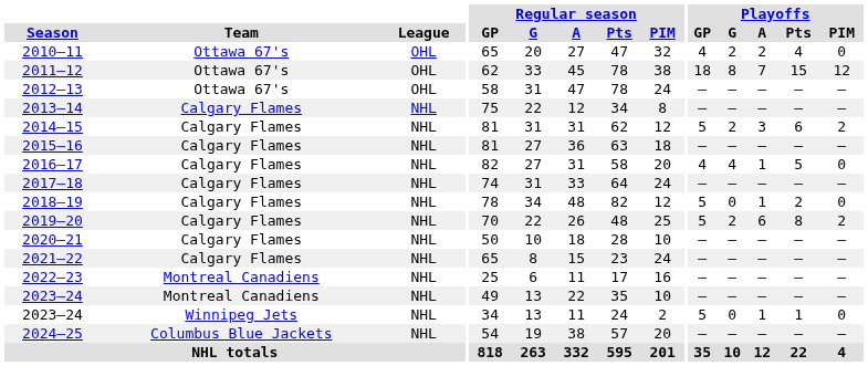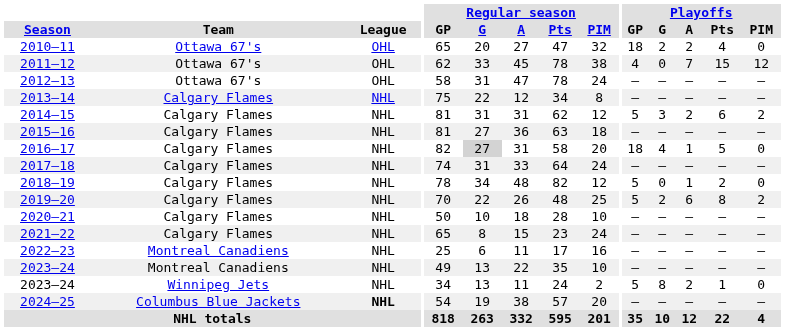2010–11 | Playoffs / GP: 4 -> 18
2011–12 | Playoffs / GP: 18 -> 4
2011–12 | Playoffs / G: 8 -> 0
2014–15 | Playoffs / G: 2 -> 3
2014–15 | Playoffs / A: 3 -> 2
2016–17 | Regular season / G: no background -> lightgrey background
2016–17 | Playoffs / GP: 4 -> 18
2023–24 / Winnipeg Jets | Playoffs / G: 0 -> 8
2023–24 / Winnipeg Jets | Playoffs / A: 1 -> 2
2024–25 | League: normal -> bold
